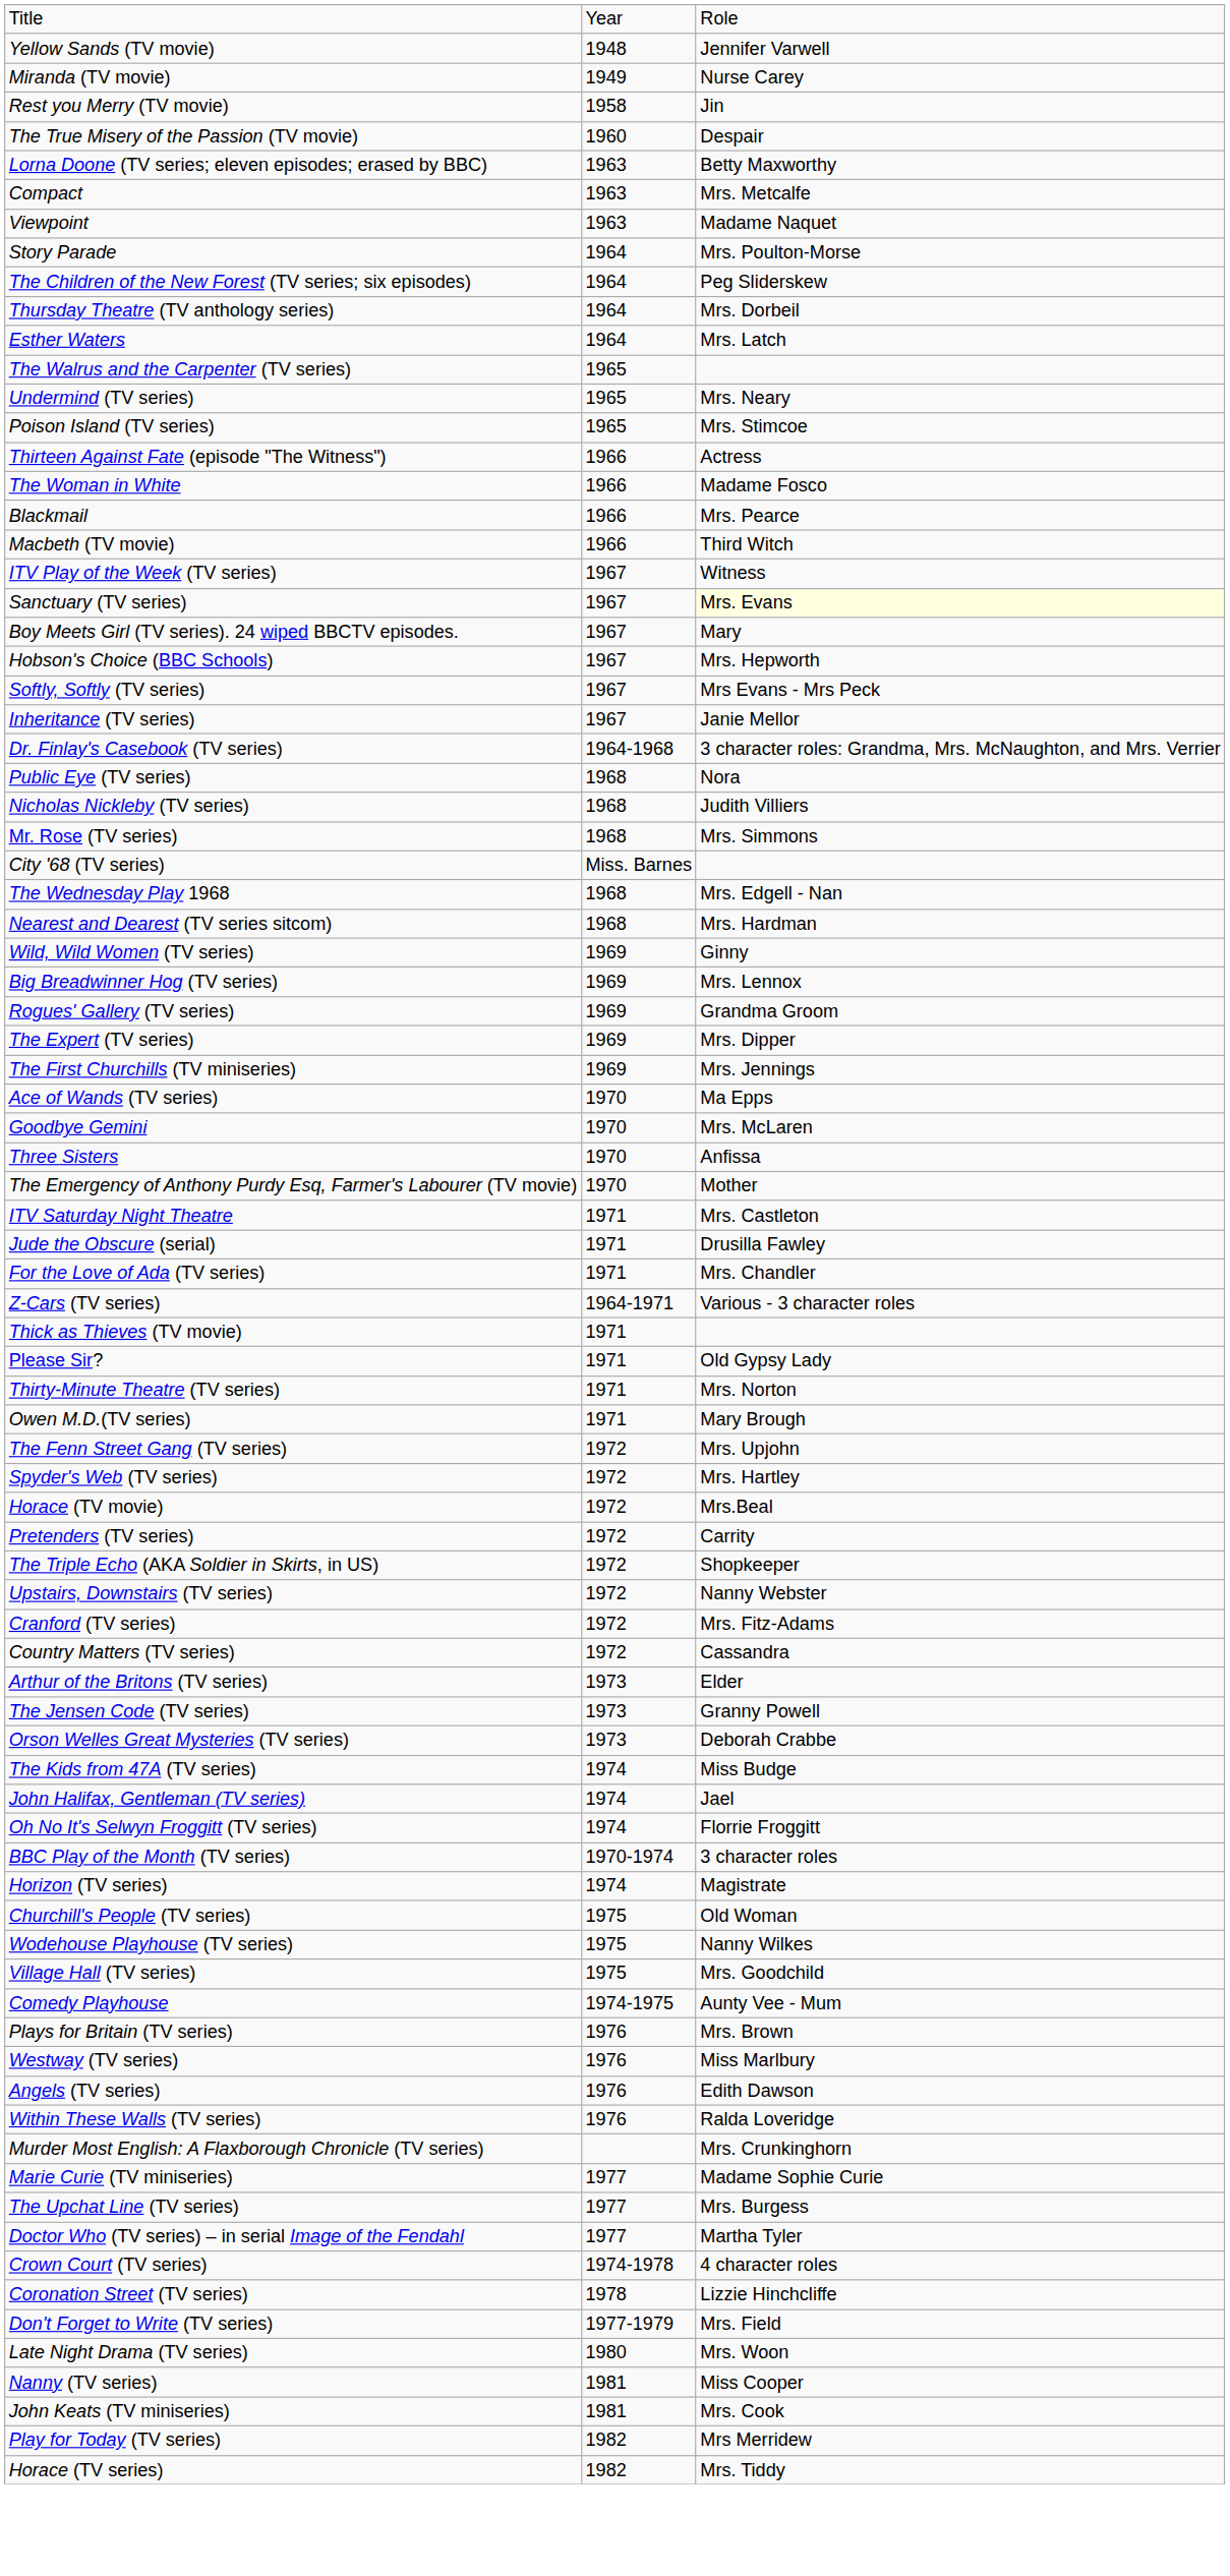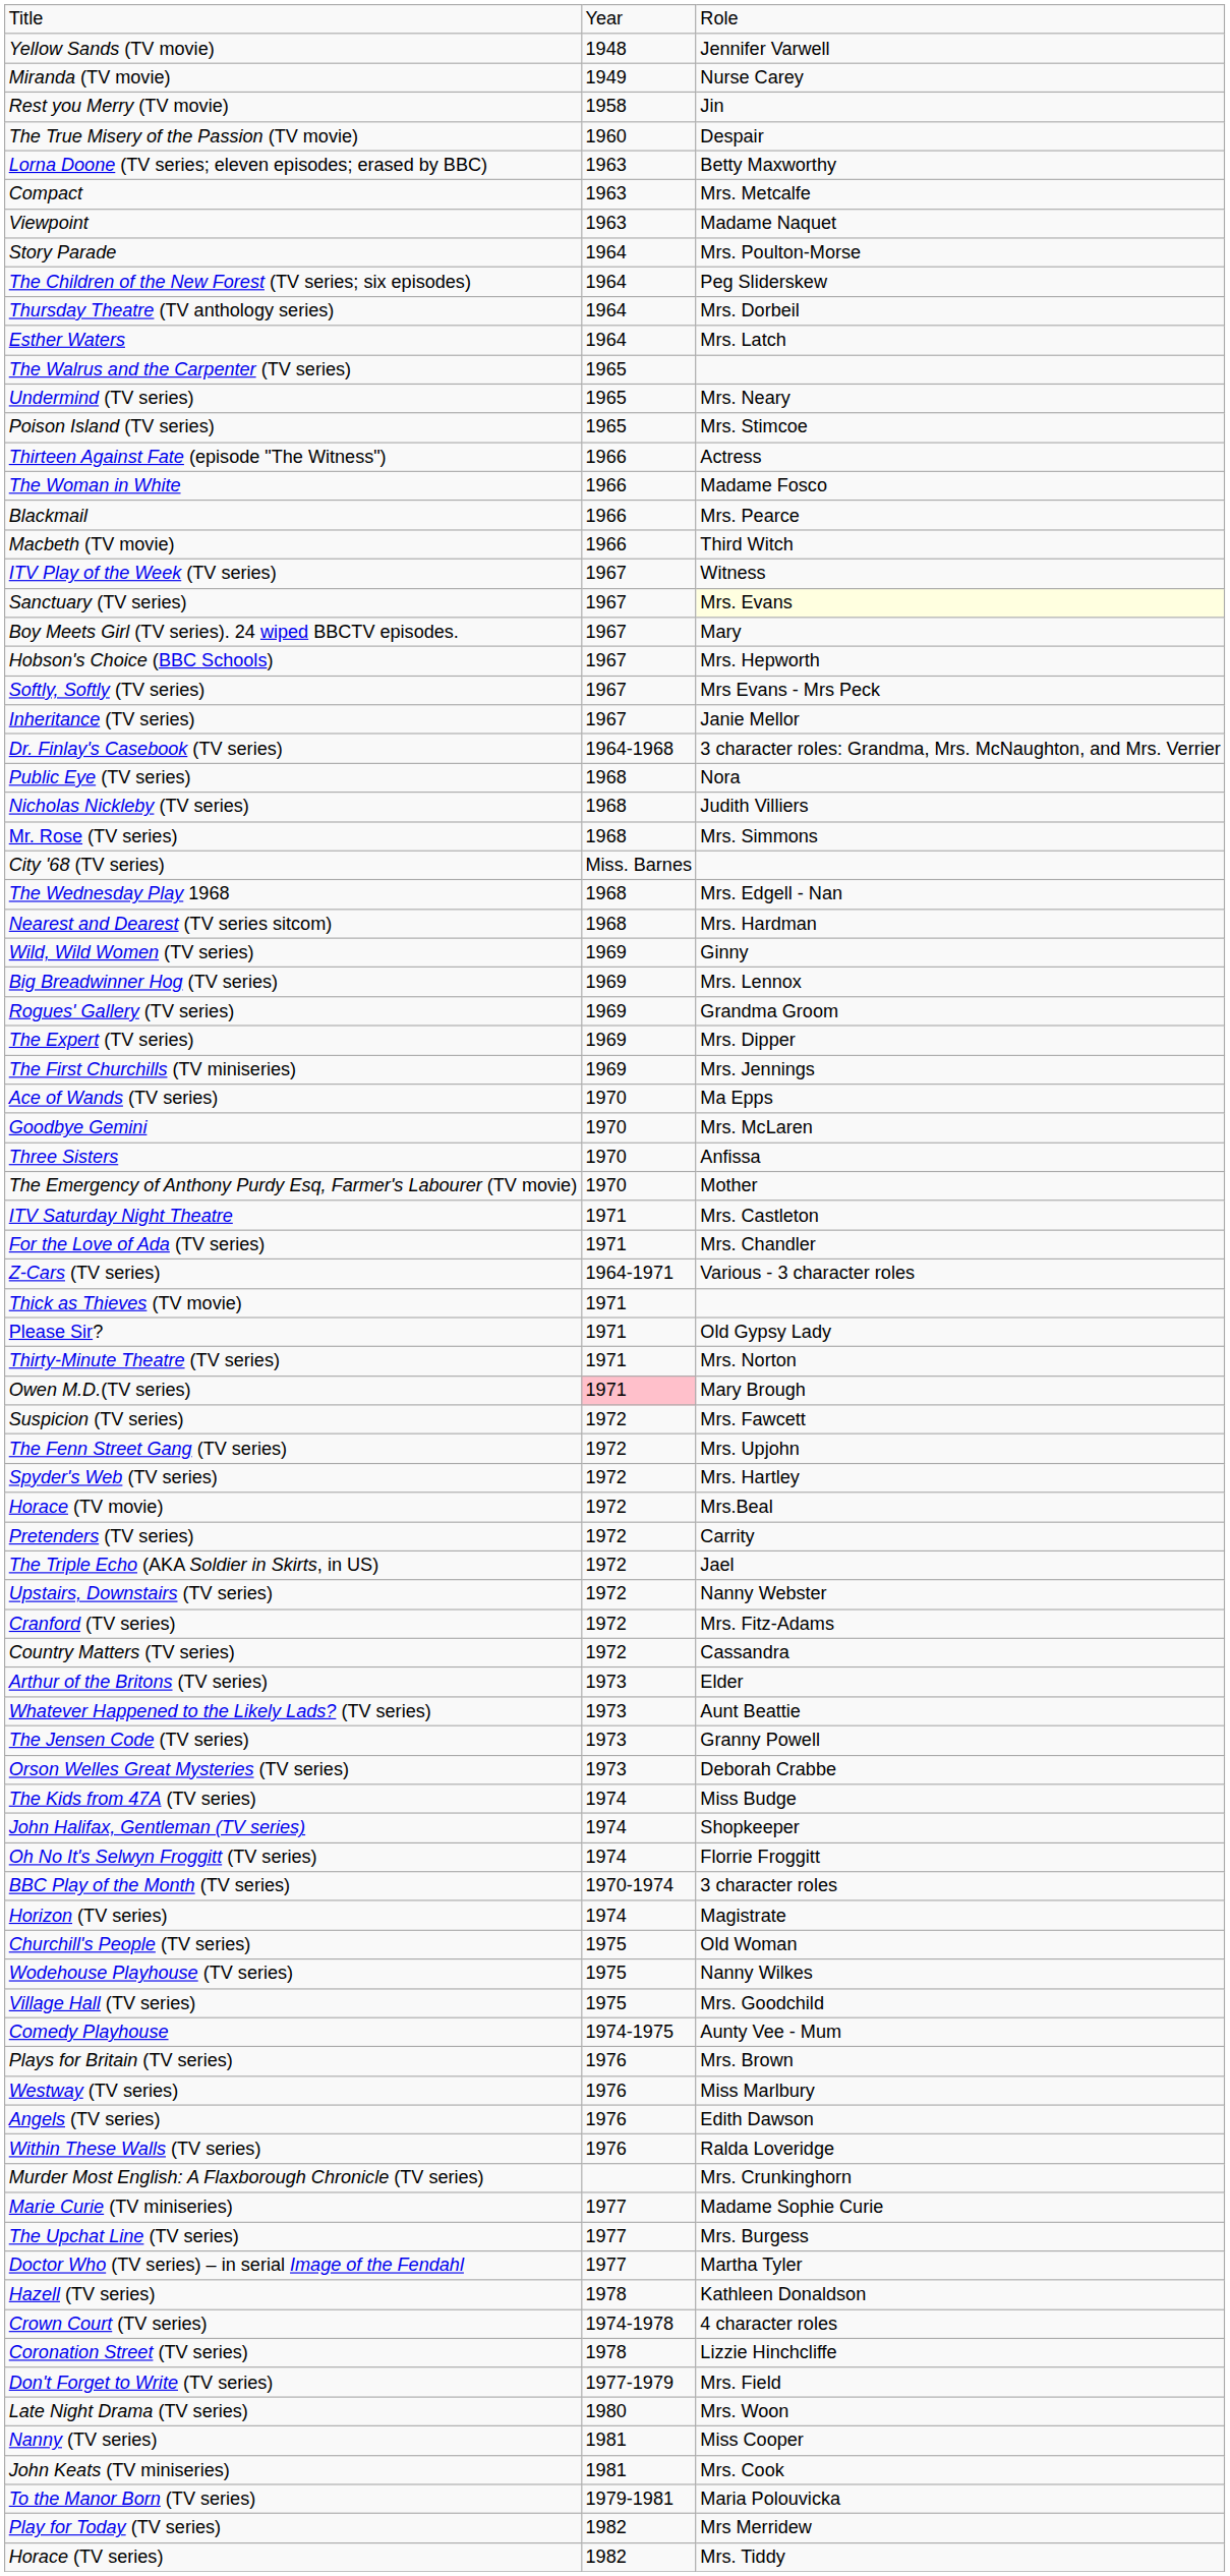- row: Jude the Obscure (serial) | 1971 | Drusilla Fawley
Owen M.D.(TV series) | column 2: no background -> pink background
+ row: Suspicion (TV series) | 1972 | Mrs. Fawcett
The Triple Echo (AKA Soldier in Skirts, in US) | column 3: Shopkeeper -> Jael
+ row: Whatever Happened to the Likely Lads? (TV series) | 1973 | Aunt Beattie
John Halifax, Gentleman (TV series) | column 3: Jael -> Shopkeeper
+ row: Hazell (TV series) | 1978 | Kathleen Donaldson
+ row: To the Manor Born (TV series) | 1979-1981 | Maria Polouvicka
